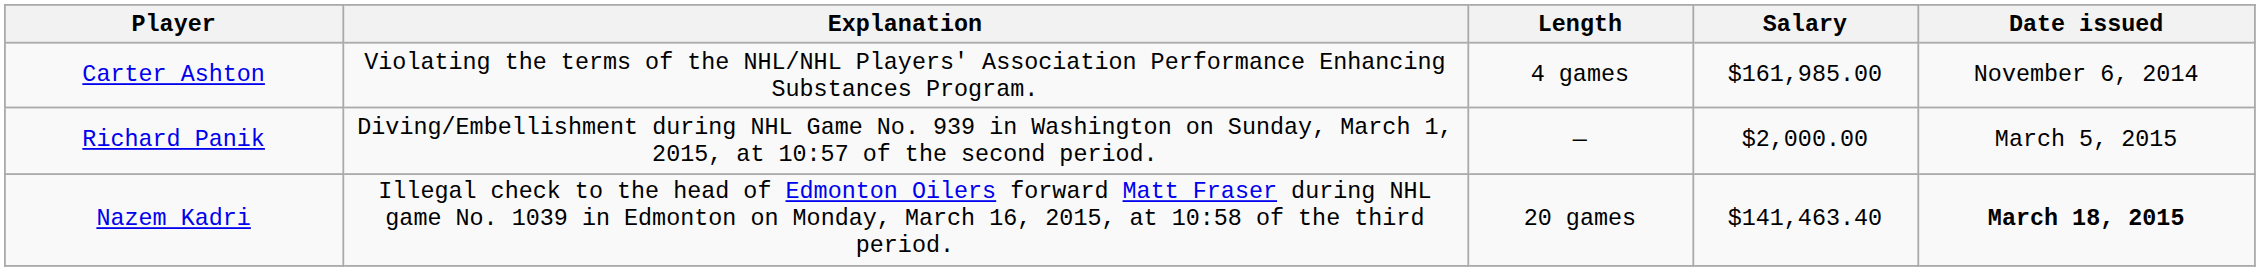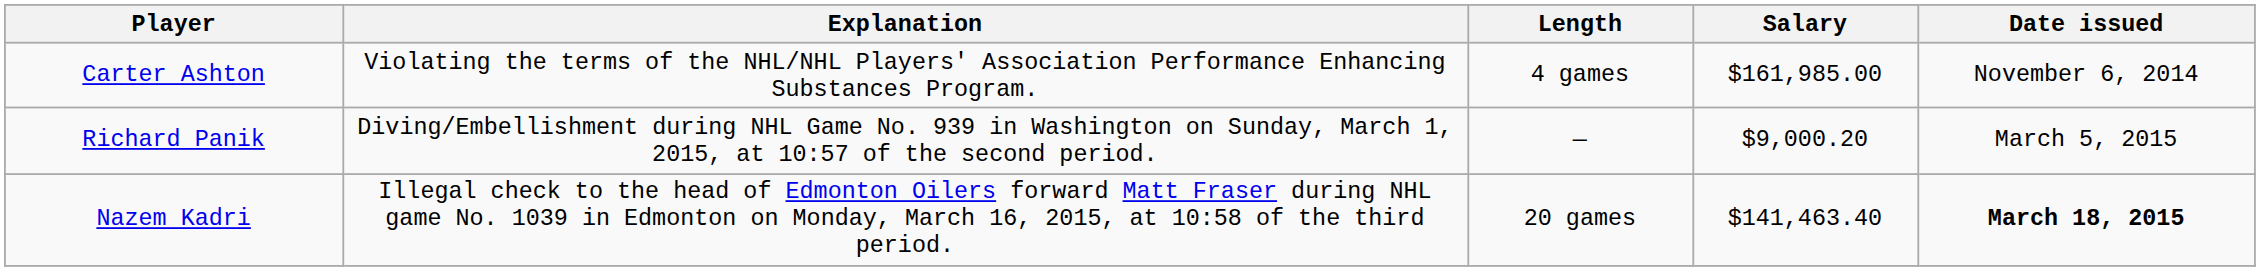Richard Panik | Salary: $2,000.00 -> $9,000.20
